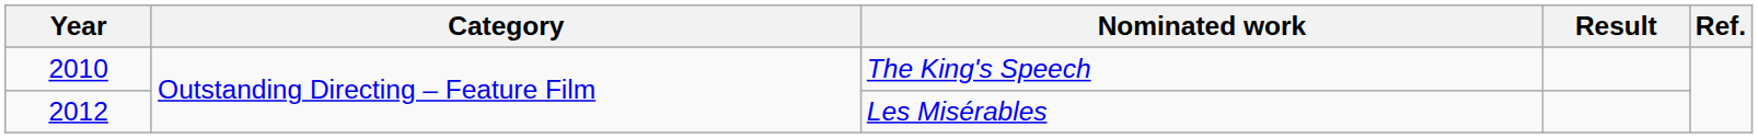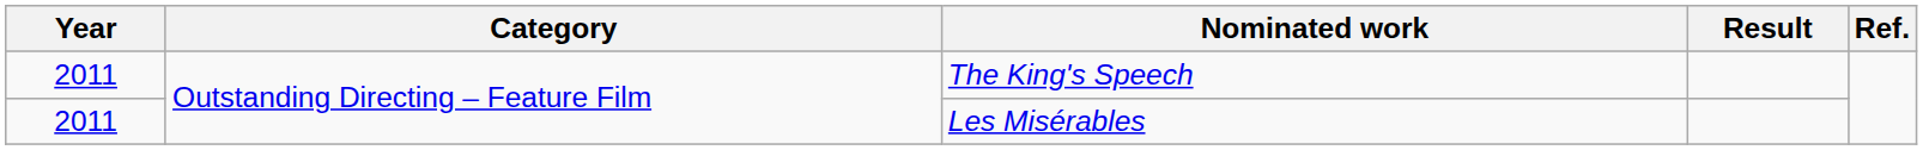The King's Speech | Year: 2010 -> 2011
Les Misérables | Year: 2012 -> 2011
